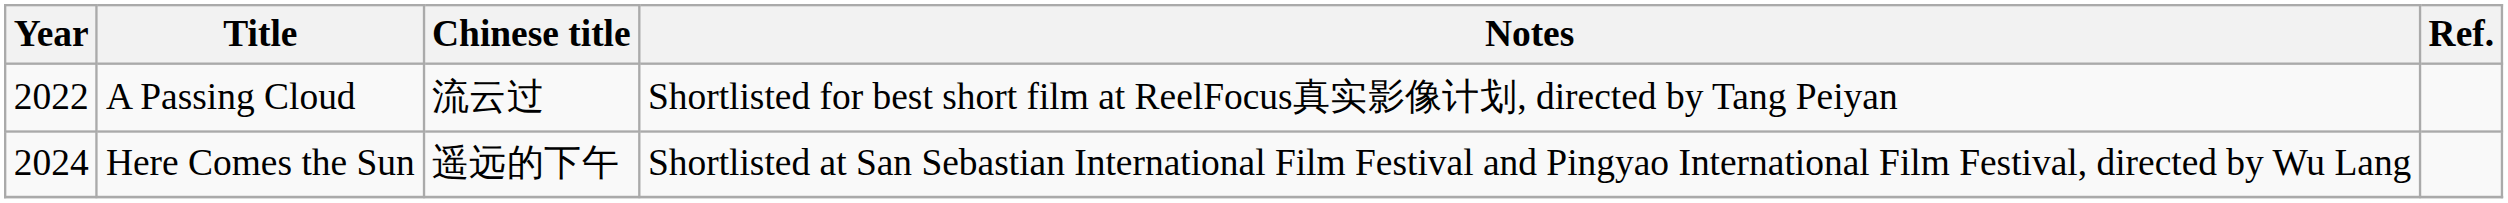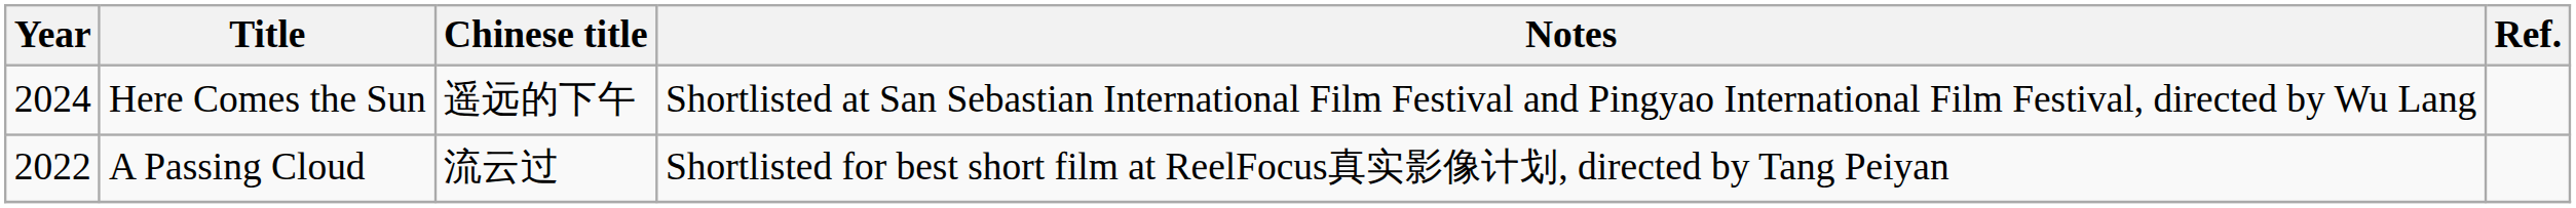rows swapped: A Passing Cloud <-> Here Comes the Sun
